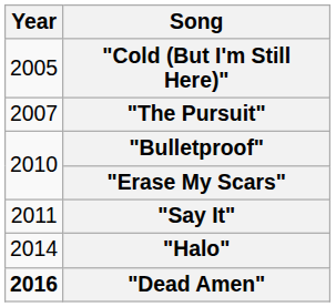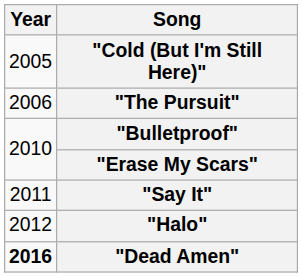"The Pursuit" | Year: 2007 -> 2006
"Halo" | Year: 2014 -> 2012
